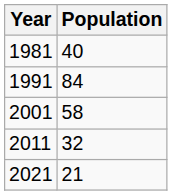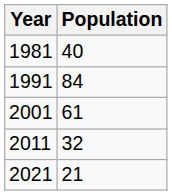2001 | Population: 58 -> 61
